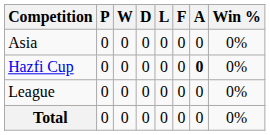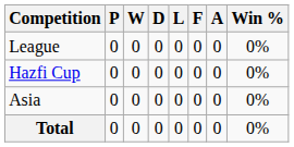rows swapped: League <-> Asia
Hazfi Cup | A: bold -> normal
